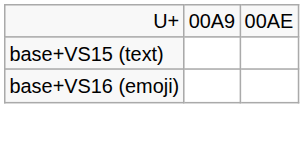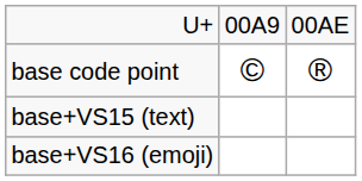+ row: base code point | © | ®
